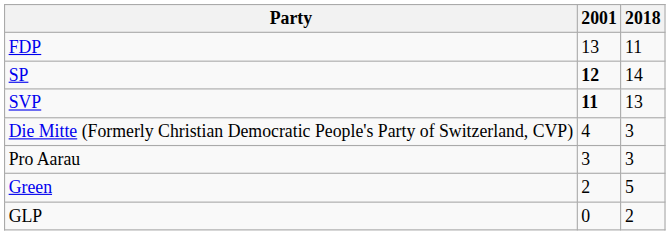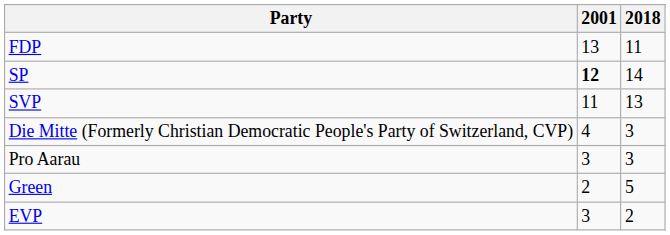SVP | 2001: bold -> normal
+ row: EVP | 3 | 2
- row: GLP | 0 | 2
